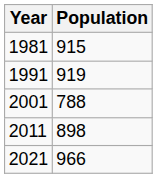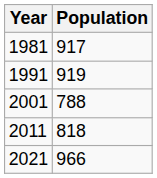1981 | Population: 915 -> 917
2011 | Population: 898 -> 818
